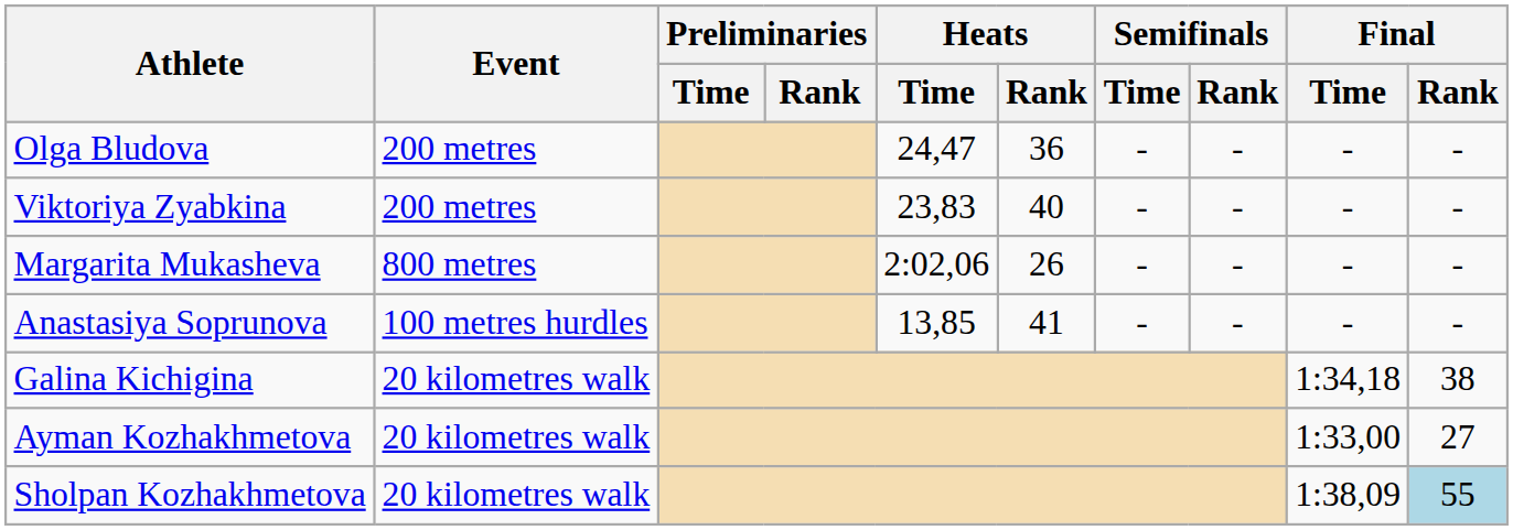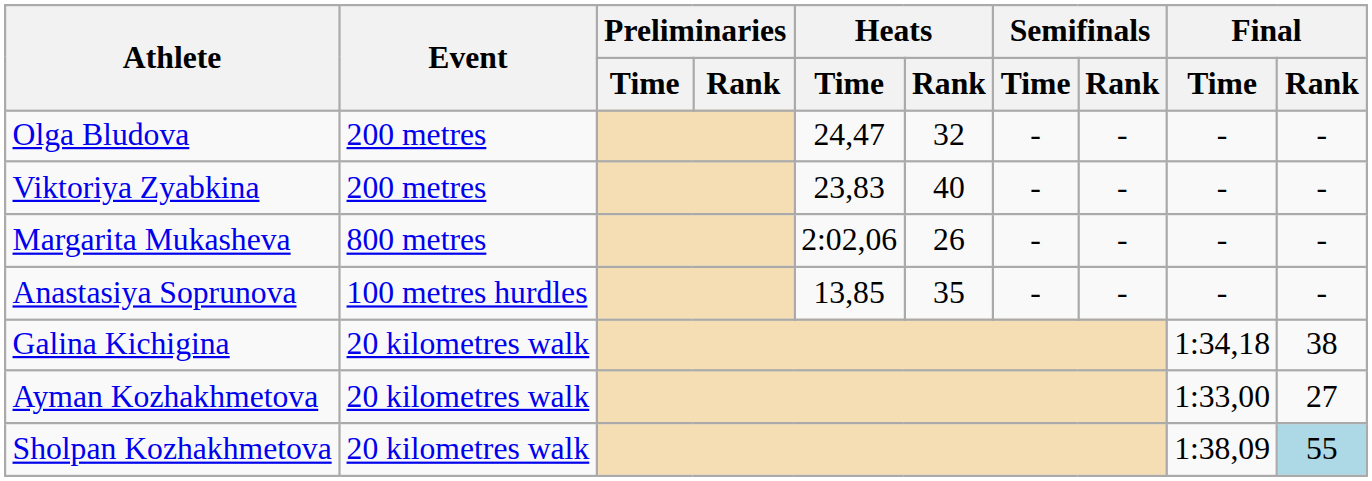Olga Bludova | Heats / Rank: 36 -> 32
Anastasiya Soprunova | Heats / Rank: 41 -> 35
